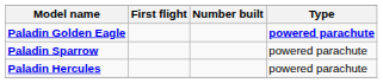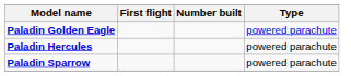Paladin Golden Eagle | Type: bold -> normal
rows swapped: Paladin Hercules <-> Paladin Sparrow
